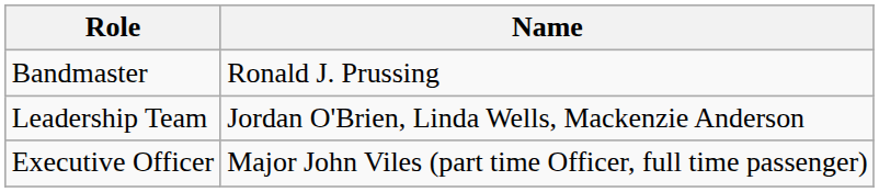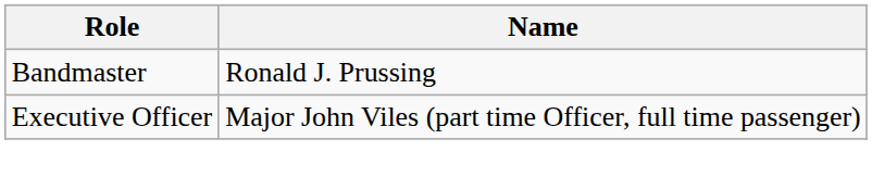- row: Leadership Team | Jordan O'Brien, Linda Wells, Mackenzie Anderson
